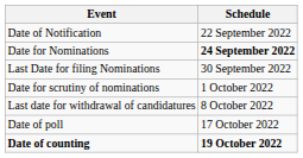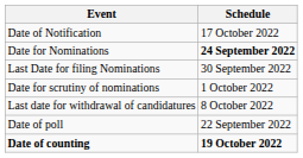Date of Notification | Schedule: 22 September 2022 -> 17 October 2022
Date of poll | Schedule: 17 October 2022 -> 22 September 2022
